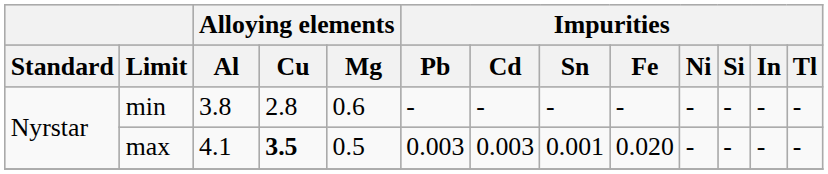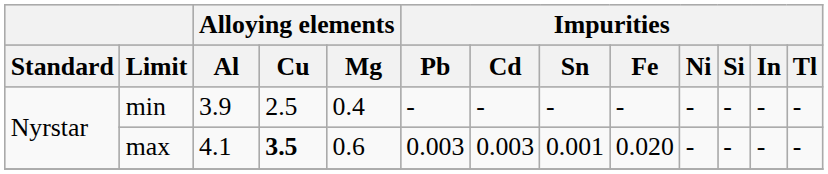min | Alloying elements / Al: 3.8 -> 3.9
min | Alloying elements / Cu: 2.8 -> 2.5
min | Alloying elements / Mg: 0.6 -> 0.4
max | Alloying elements / Mg: 0.5 -> 0.6
